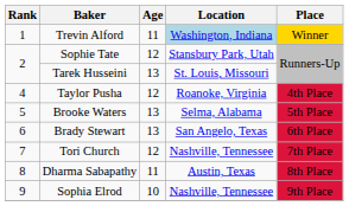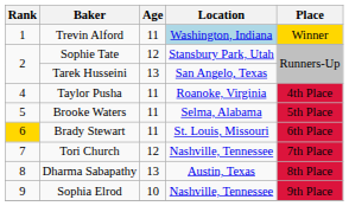Tarek Husseini | Location: St. Louis, Missouri -> San Angelo, Texas
Taylor Pusha | Age: 12 -> 11
Brooke Waters | Age: 13 -> 11
Brady Stewart | Rank: no background -> gold background
Brady Stewart | Age: 13 -> 11
Brady Stewart | Location: San Angelo, Texas -> St. Louis, Missouri
Dharma Sabapathy | Age: 11 -> 13
